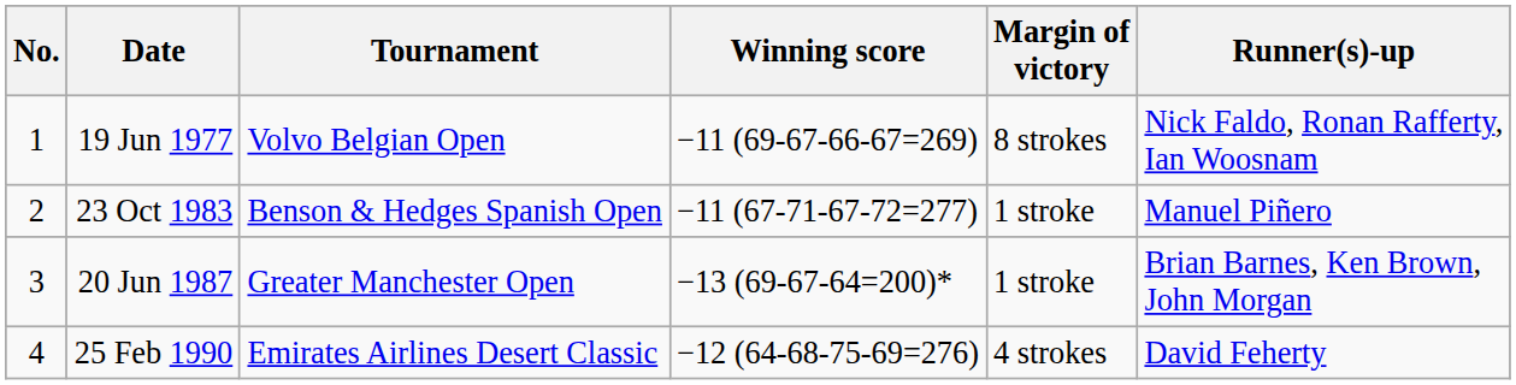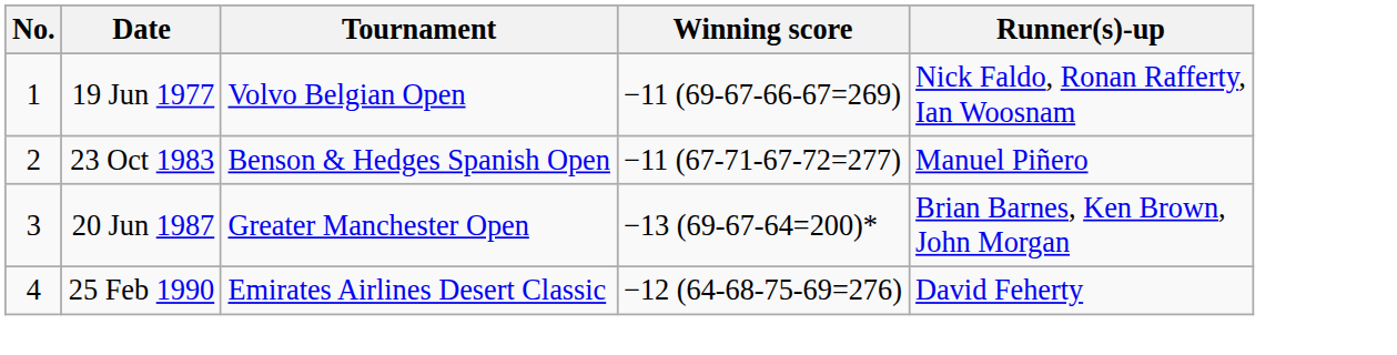- column: Margin of victory | 8 strokes | 1 stroke | 1 stroke | 4 strokes
